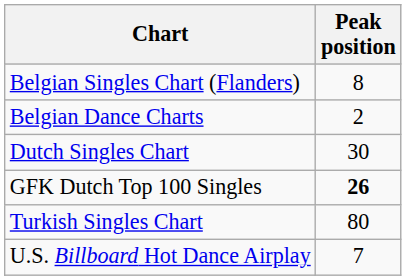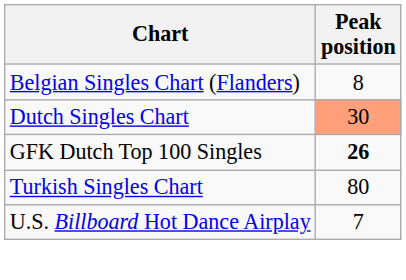- row: Belgian Dance Charts | 2
Dutch Singles Chart | Peak position: no background -> lightsalmon background
